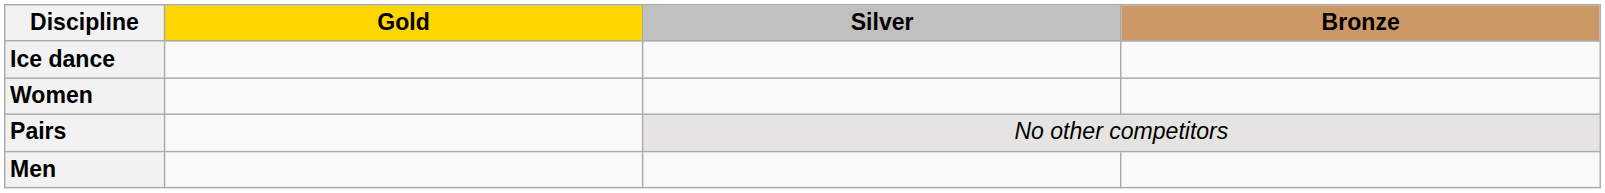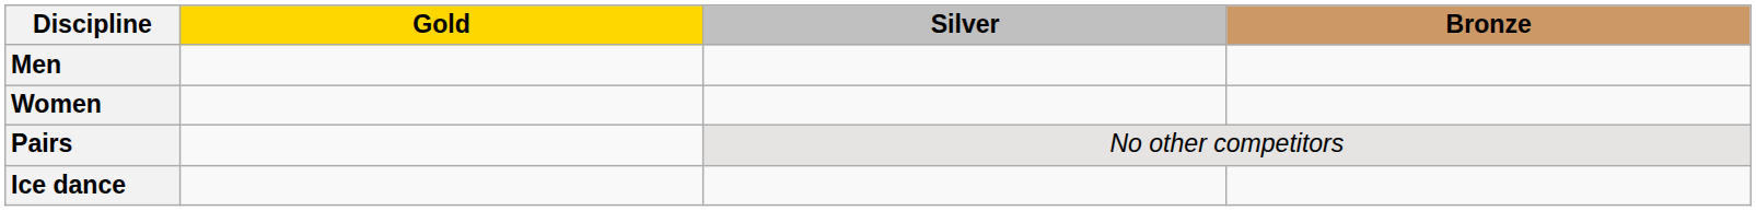rows swapped: Men <-> Ice dance
